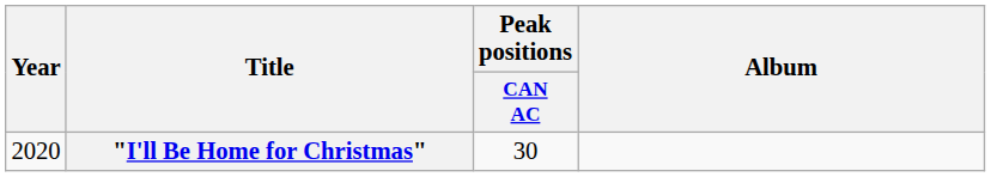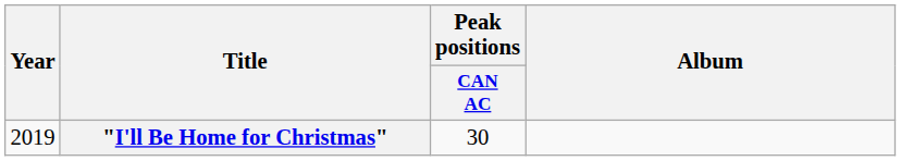"I'll Be Home for Christmas" | Year: 2020 -> 2019
